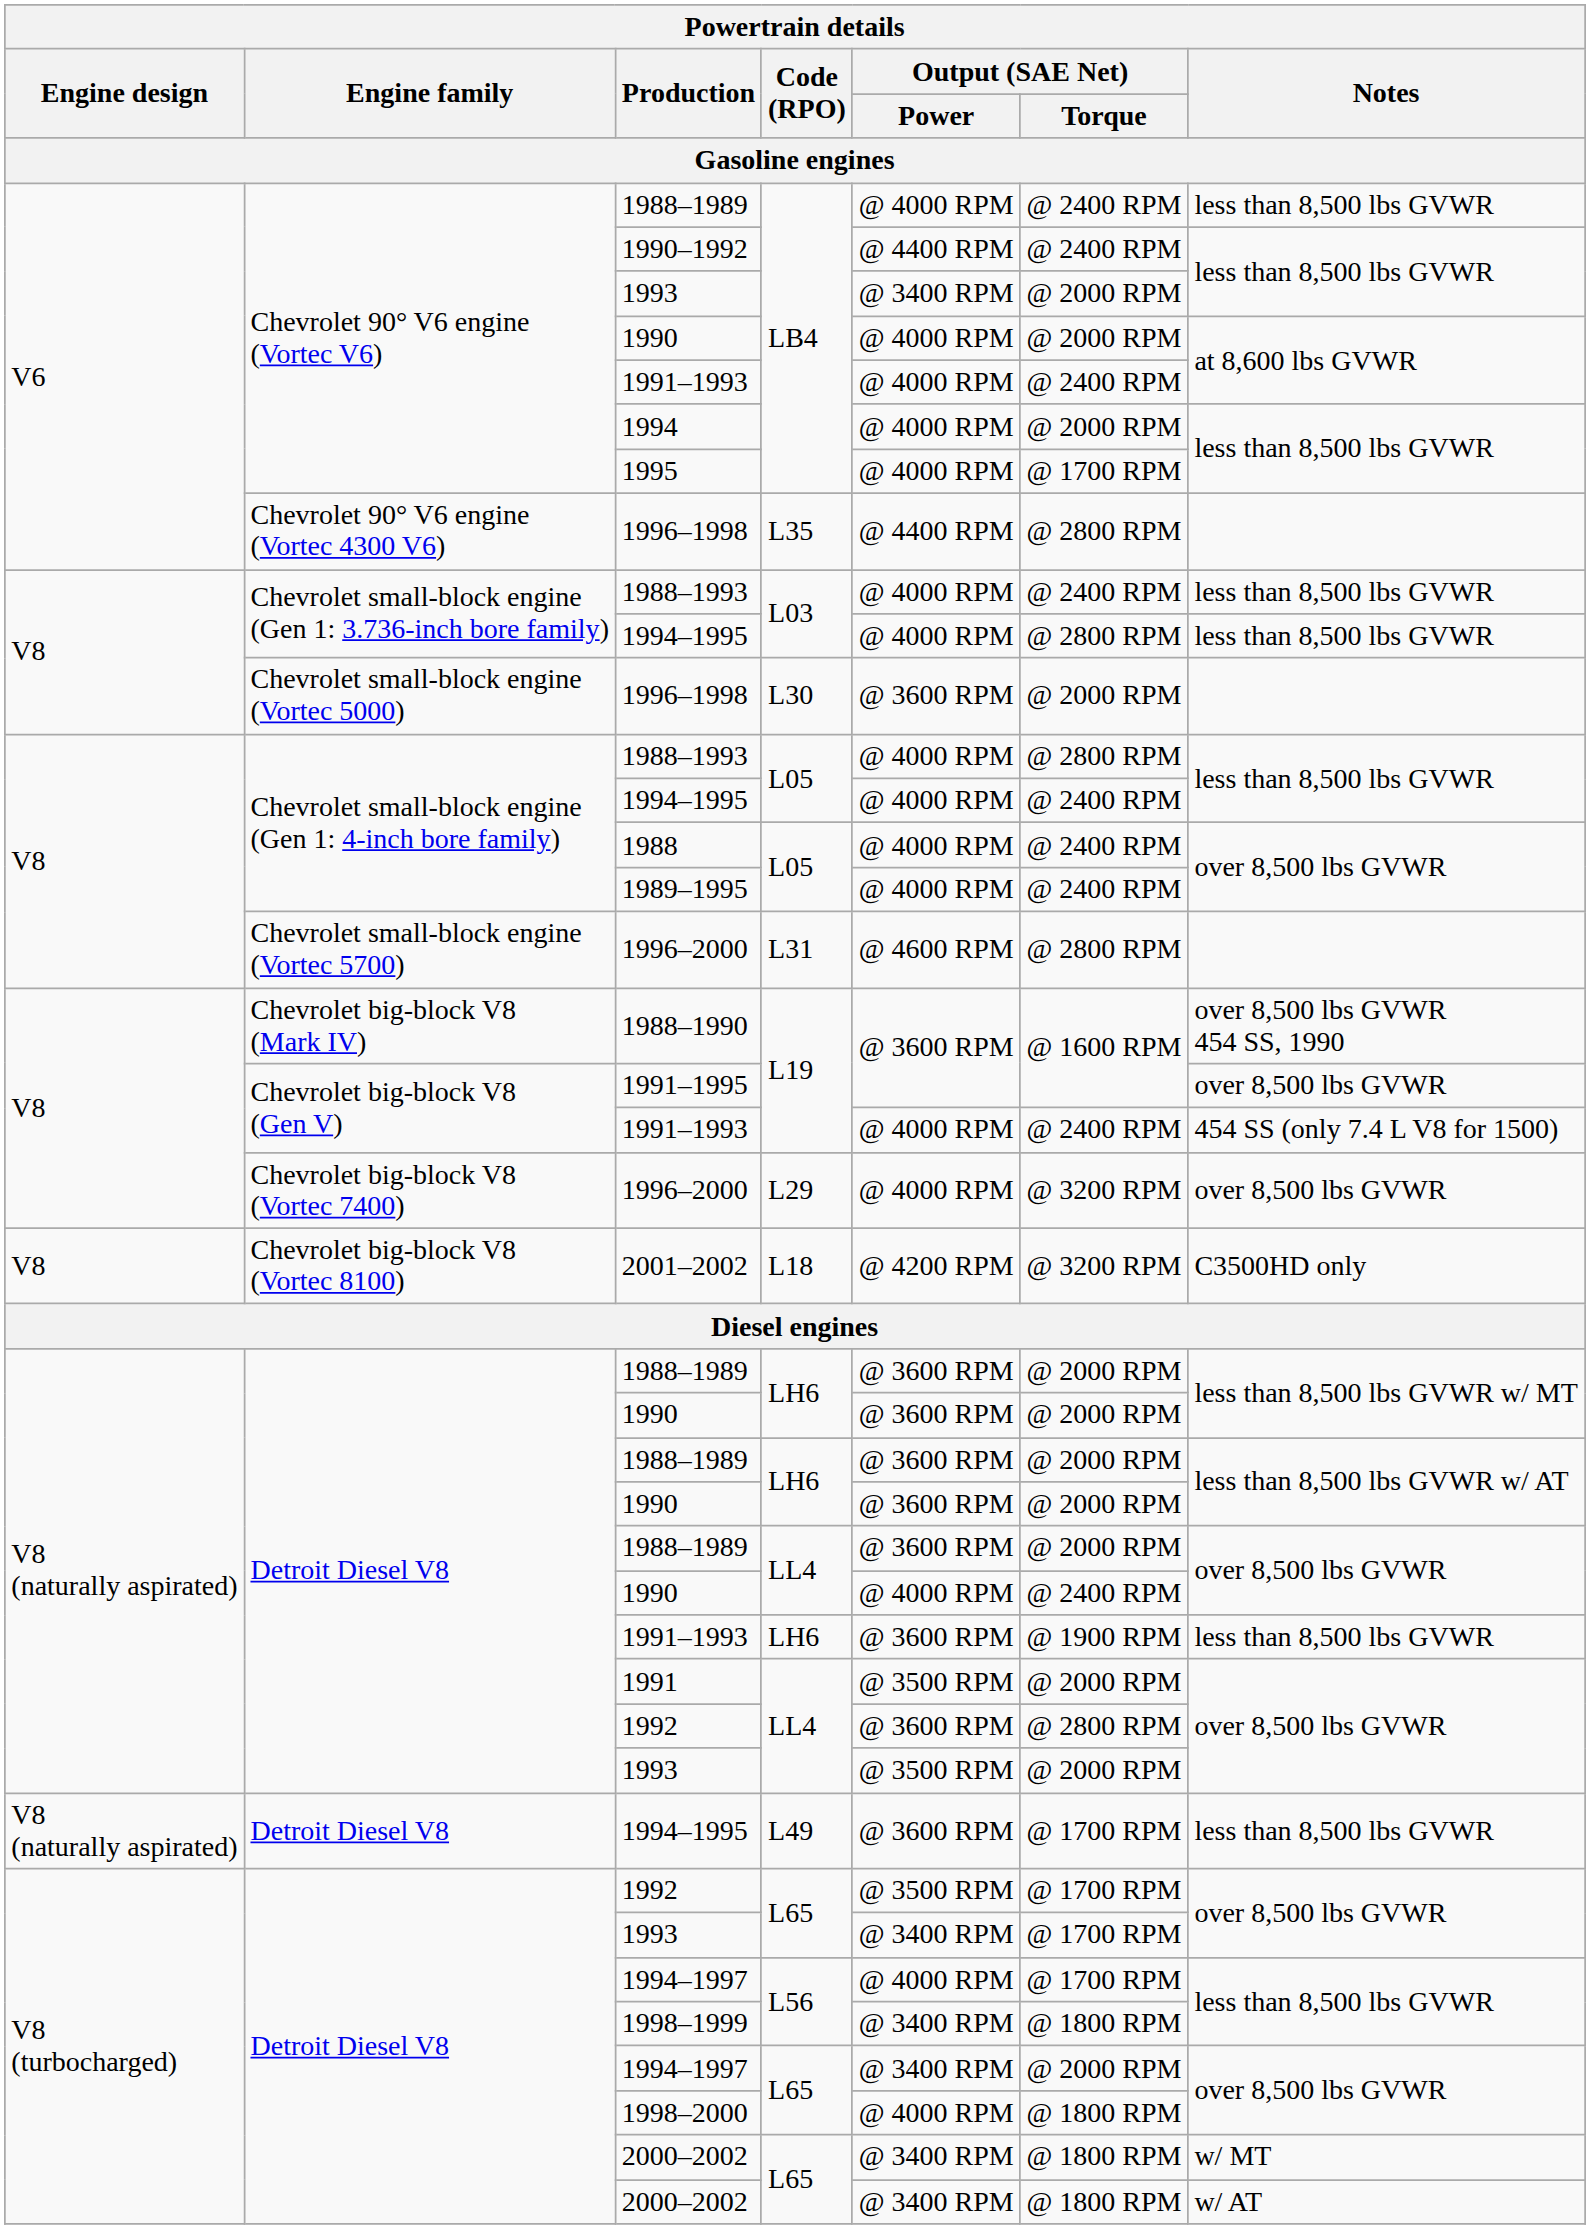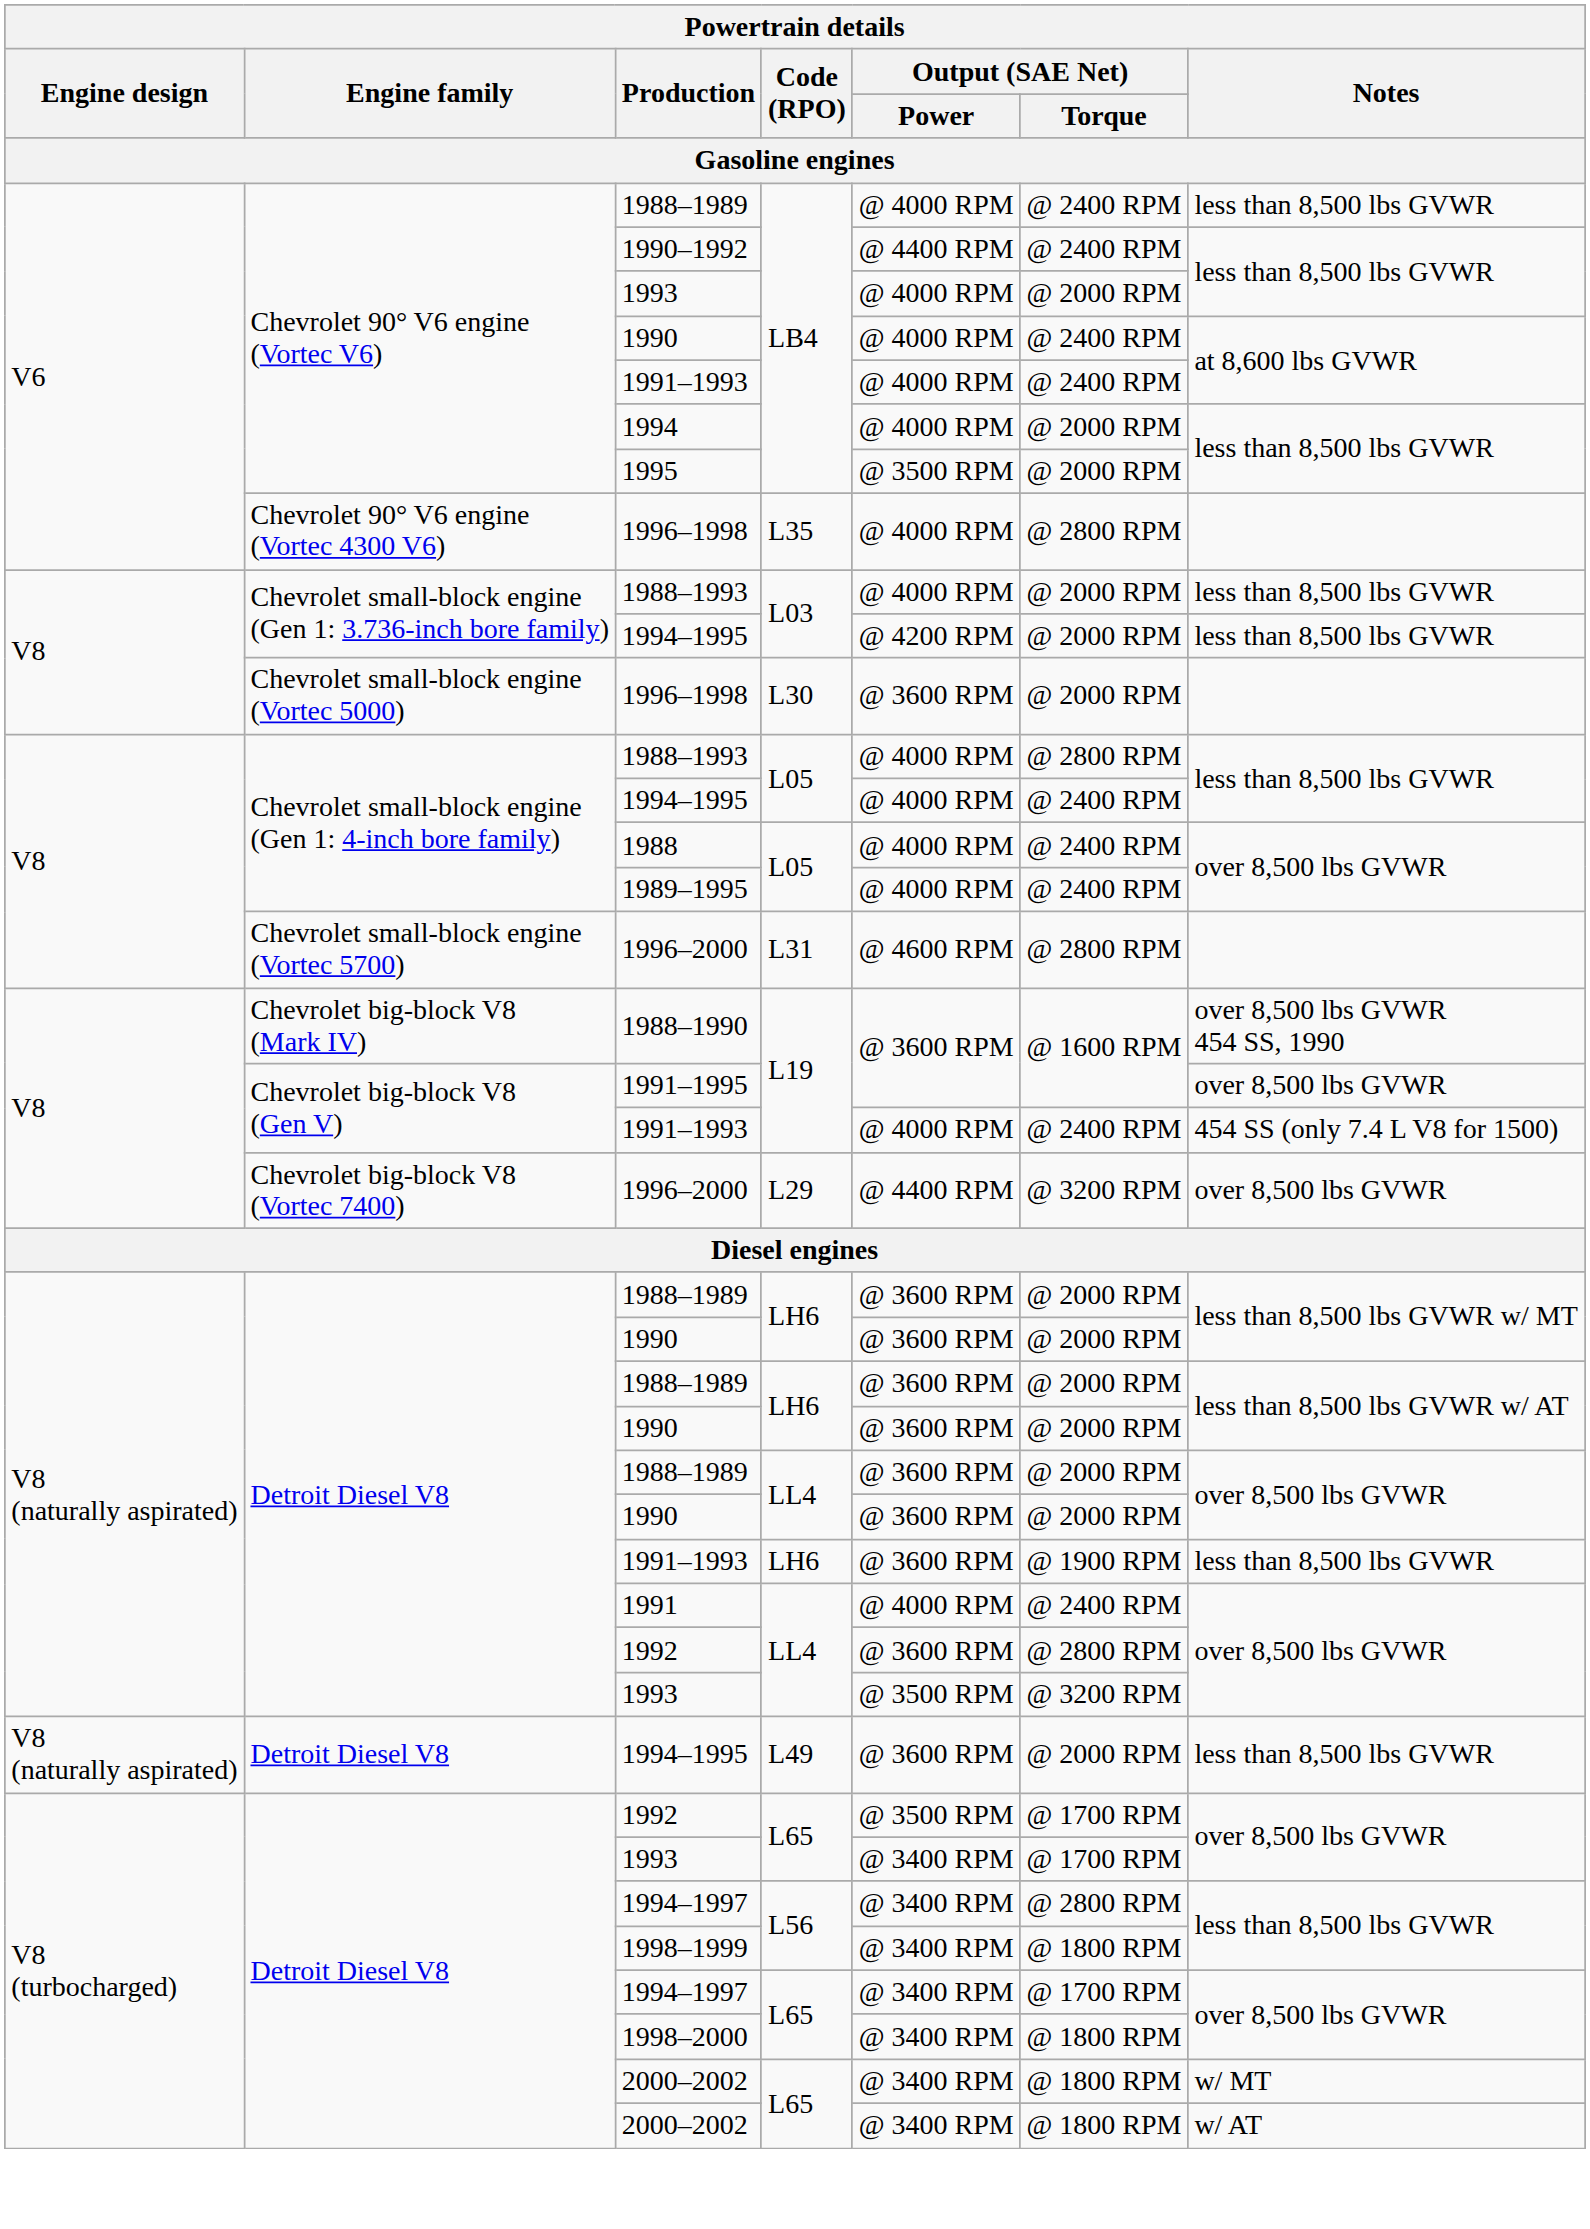1993 / LB4 | Output (SAE Net) / Power: @ 3400 RPM -> @ 4000 RPM
1990 / LB4 | Output (SAE Net) / Torque: @ 2000 RPM -> @ 2400 RPM
1995 | Output (SAE Net) / Power: @ 4000 RPM -> @ 3500 RPM
1995 | Output (SAE Net) / Torque: @ 1700 RPM -> @ 2000 RPM
1996–1998 / L35 | Output (SAE Net) / Power: @ 4400 RPM -> @ 4000 RPM
1988–1993 / L03 | Output (SAE Net) / Torque: @ 2400 RPM -> @ 2000 RPM
1994–1995 / L03 | Output (SAE Net) / Power: @ 4000 RPM -> @ 4200 RPM
1994–1995 / L03 | Output (SAE Net) / Torque: @ 2800 RPM -> @ 2000 RPM
1996–2000 / L29 | Output (SAE Net) / Power: @ 4000 RPM -> @ 4400 RPM
- row: V8 | Chevrolet big-block V8 (Vortec 8100) | 2001–2002 | L18 | @ 4200 RPM | @ 3200 RPM | C3500HD only
1990 / LL4 | Output (SAE Net) / Power: @ 4000 RPM -> @ 3600 RPM
1990 / LL4 | Output (SAE Net) / Torque: @ 2400 RPM -> @ 2000 RPM
1991 | Output (SAE Net) / Power: @ 3500 RPM -> @ 4000 RPM
1991 | Output (SAE Net) / Torque: @ 2000 RPM -> @ 2400 RPM
1993 / LL4 | Output (SAE Net) / Torque: @ 2000 RPM -> @ 3200 RPM
1994–1995 / L49 | Output (SAE Net) / Torque: @ 1700 RPM -> @ 2000 RPM
1994–1997 / L56 | Output (SAE Net) / Power: @ 4000 RPM -> @ 3400 RPM
1994–1997 / L56 | Output (SAE Net) / Torque: @ 1700 RPM -> @ 2800 RPM
1994–1997 / L65 | Output (SAE Net) / Torque: @ 2000 RPM -> @ 1700 RPM
1998–2000 | Output (SAE Net) / Power: @ 4000 RPM -> @ 3400 RPM
